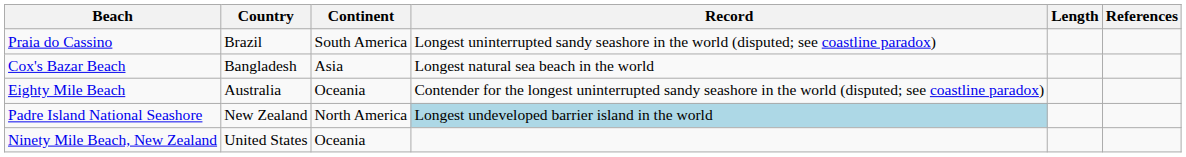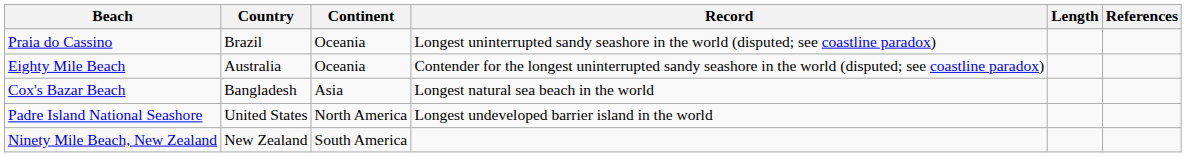Praia do Cassino | Continent: South America -> Oceania
rows swapped: Eighty Mile Beach <-> Cox's Bazar Beach
Padre Island National Seashore | Country: New Zealand -> United States
Padre Island National Seashore | Record: lightblue background -> no background
Ninety Mile Beach, New Zealand | Country: United States -> New Zealand
Ninety Mile Beach, New Zealand | Continent: Oceania -> South America
